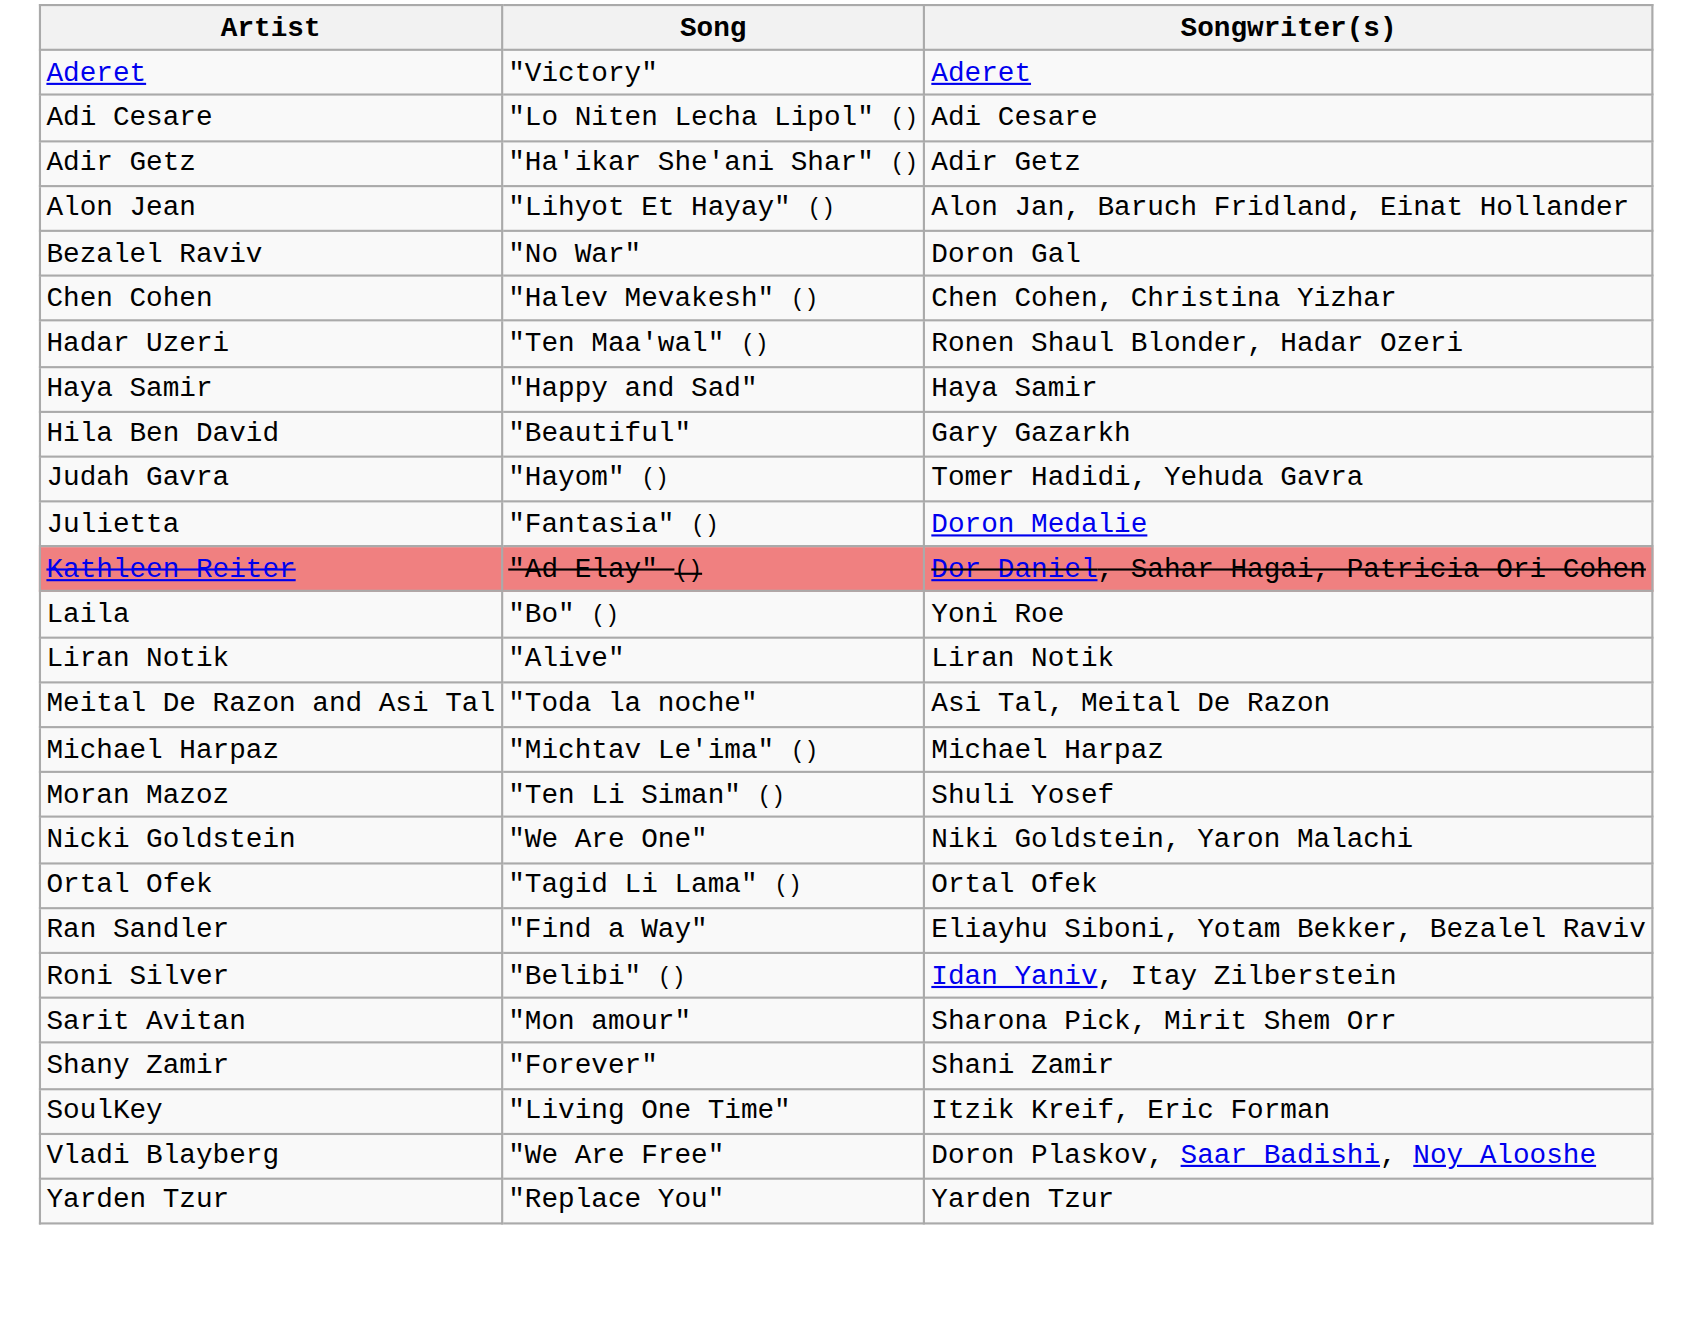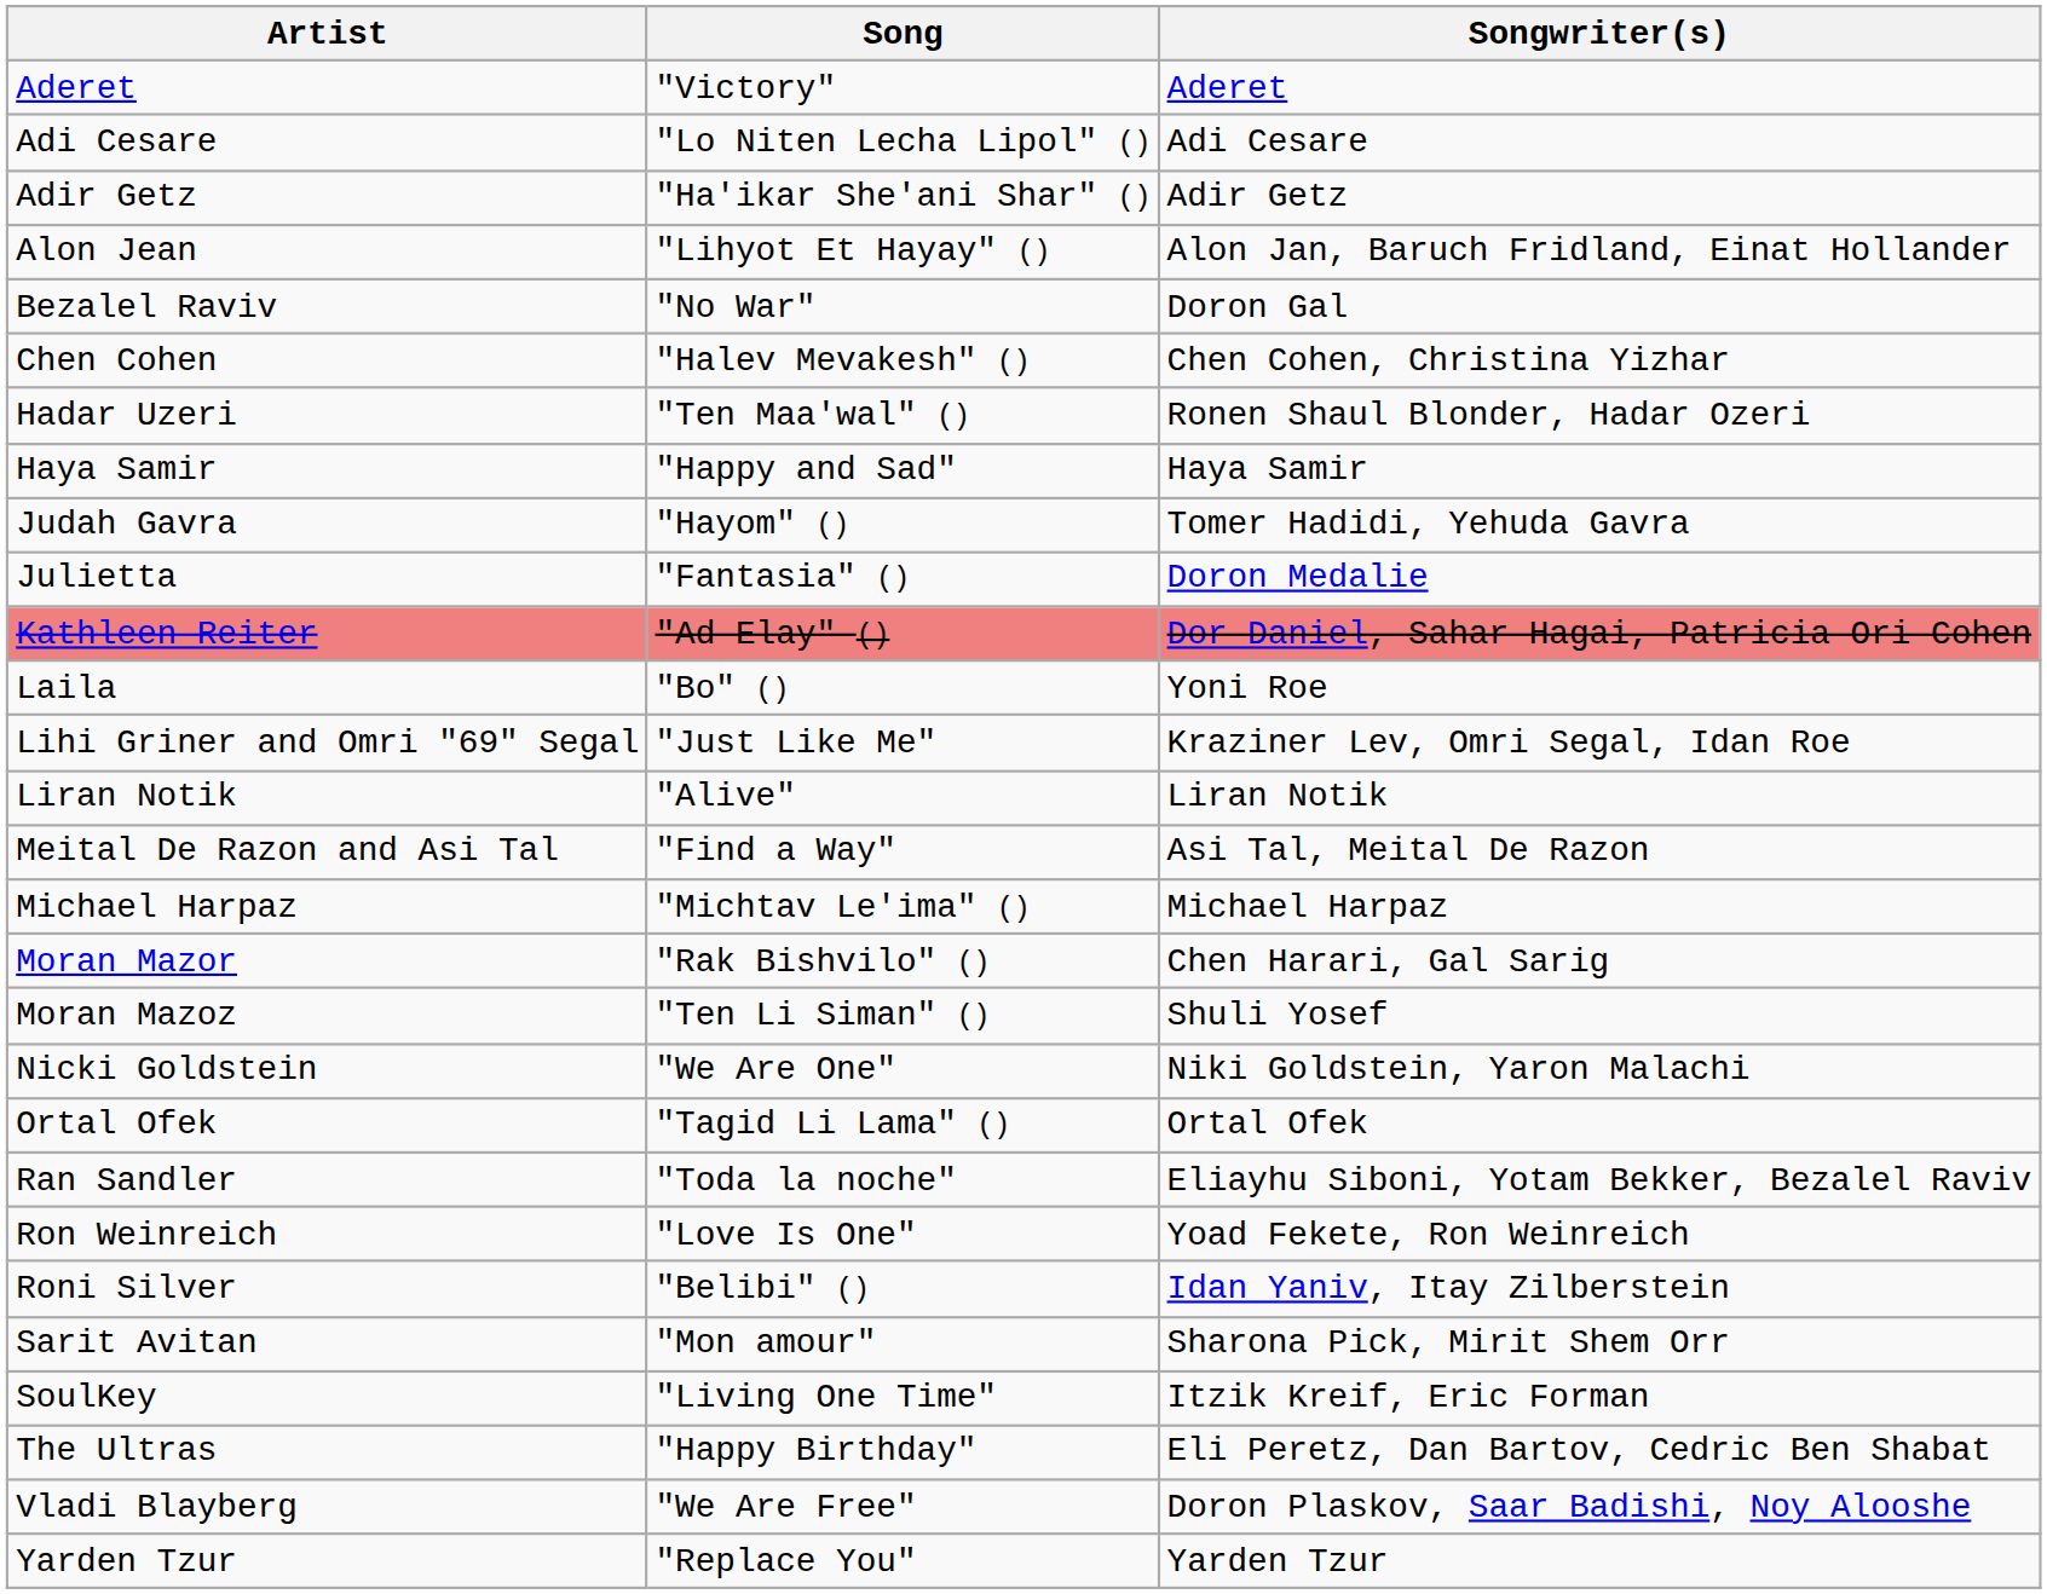- row: Hila Ben David | "Beautiful" | Gary Gazarkh
+ row: Lihi Griner and Omri "69" Segal | "Just Like Me" | Kraziner Lev, Omri Segal, Idan Roe
Meital De Razon and Asi Tal | Song: "Toda la noche" -> "Find a Way"
+ row: Moran Mazor | "Rak Bishvilo" () | Chen Harari, Gal Sarig
Ran Sandler | Song: "Find a Way" -> "Toda la noche"
+ row: Ron Weinreich | "Love Is One" | Yoad Fekete, Ron Weinreich
- row: Shany Zamir | "Forever" | Shani Zamir
+ row: The Ultras | "Happy Birthday" | Eli Peretz, Dan Bartov, Cedric Ben Shabat
